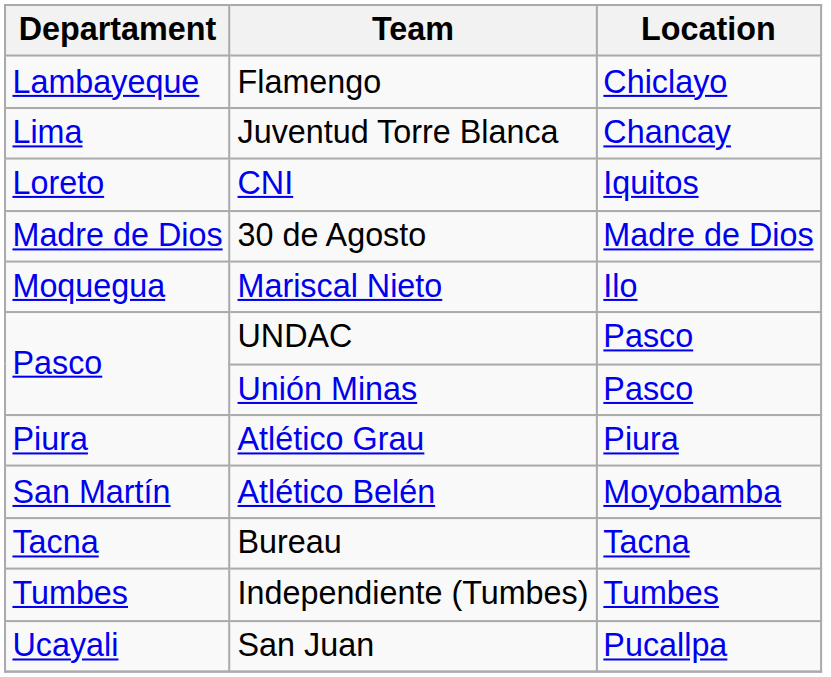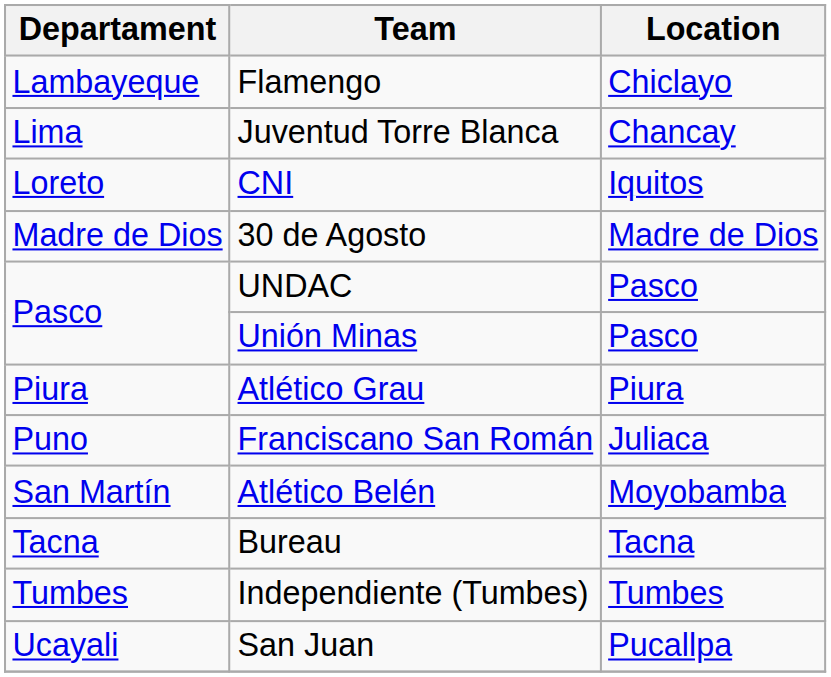- row: Moquegua | Mariscal Nieto | Ilo
+ row: Puno | Franciscano San Román | Juliaca
